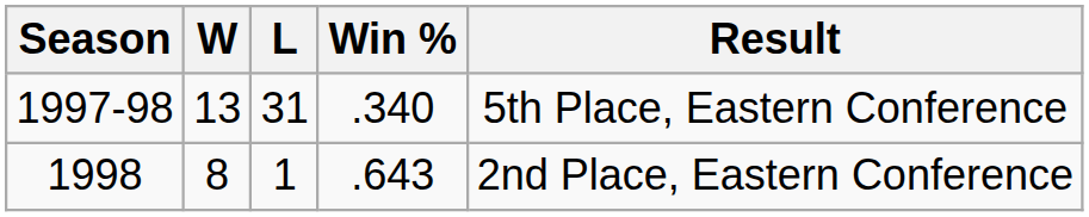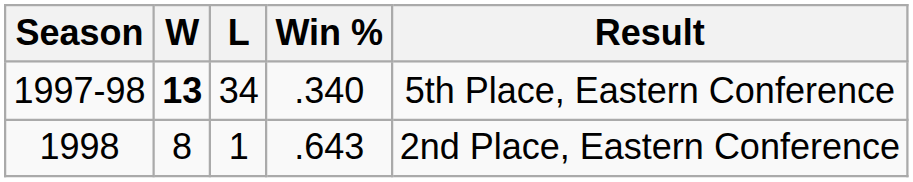1997-98 | W: normal -> bold
1997-98 | L: 31 -> 34
